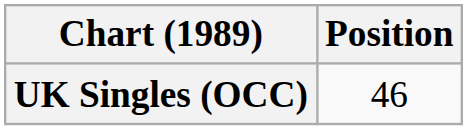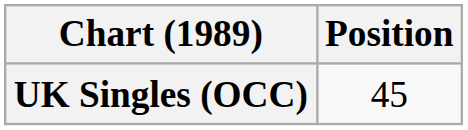UK Singles (OCC) | Position: 46 -> 45
